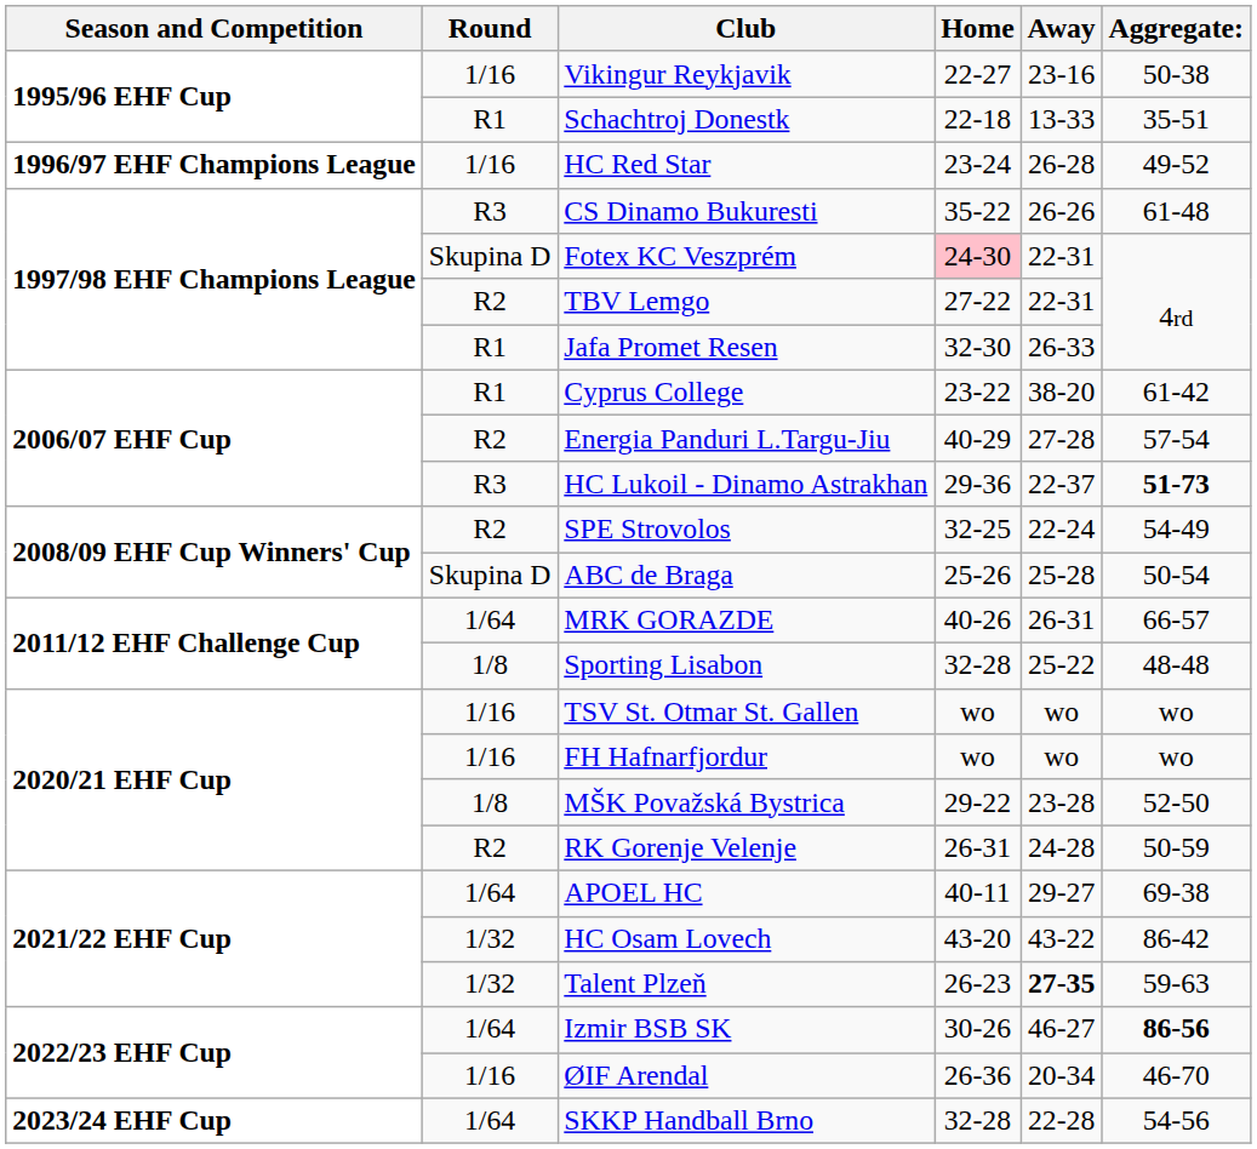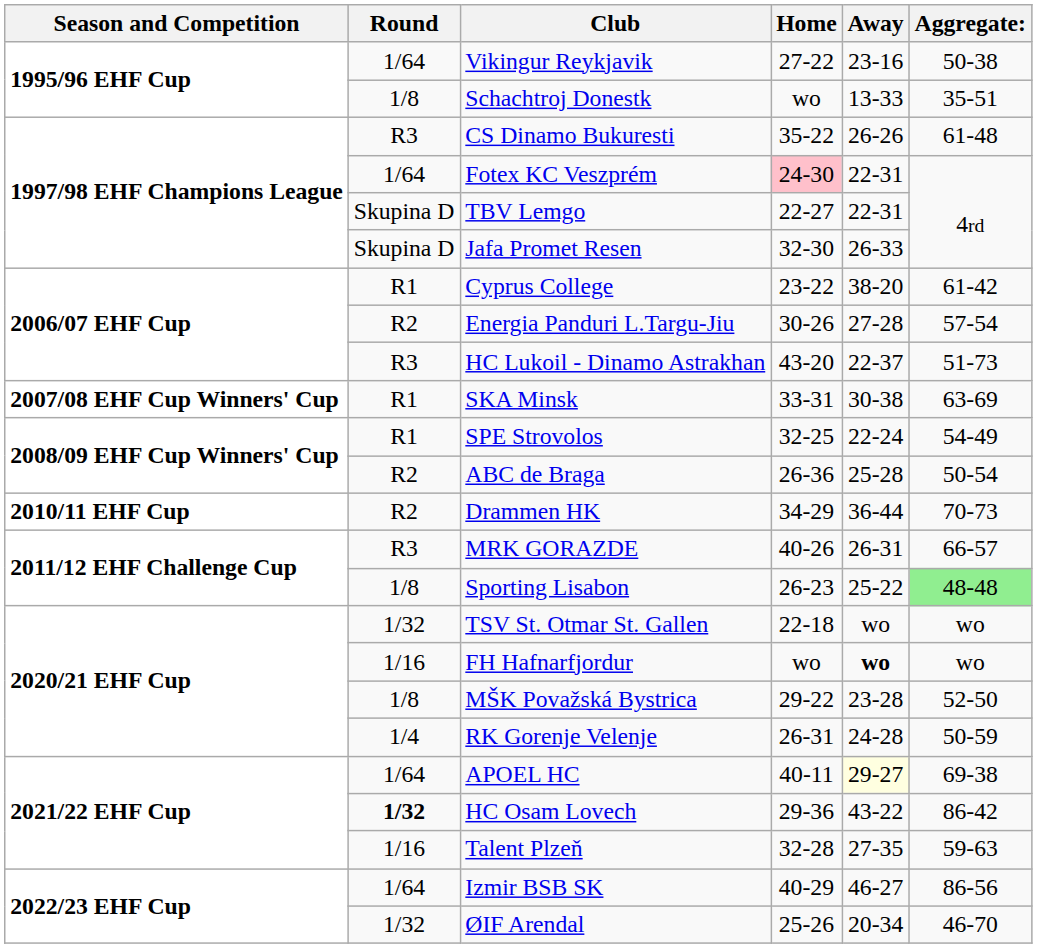Vikingur Reykjavik | Round: 1/16 -> 1/64
Vikingur Reykjavik | Home: 22-27 -> 27-22
Schachtroj Donestk | Round: R1 -> 1/8
Schachtroj Donestk | Home: 22-18 -> wo
- row: 1996/97 EHF Champions League | 1/16 | HC Red Star | 23-24 | 26-28 | 49-52
Fotex KC Veszprém | Round: Skupina D -> 1/64
TBV Lemgo | Round: R2 -> Skupina D
TBV Lemgo | Home: 27-22 -> 22-27
Jafa Promet Resen | Round: R1 -> Skupina D
Energia Panduri L.Targu-Jiu | Home: 40-29 -> 30-26
HC Lukoil - Dinamo Astrakhan | Home: 29-36 -> 43-20
HC Lukoil - Dinamo Astrakhan | Aggregate:: bold -> normal
+ row: 2007/08 EHF Cup Winners' Cup | R1 | SKA Minsk | 33-31 | 30-38 | 63-69
SPE Strovolos | Round: R2 -> R1
ABC de Braga | Round: Skupina D -> R2
ABC de Braga | Home: 25-26 -> 26-36
+ row: 2010/11 EHF Cup | R2 | Drammen HK | 34-29 | 36-44 | 70-73
MRK GORAZDE | Round: 1/64 -> R3
Sporting Lisabon | Home: 32-28 -> 26-23
Sporting Lisabon | Aggregate:: no background -> lightgreen background
TSV St. Otmar St. Gallen | Round: 1/16 -> 1/32
TSV St. Otmar St. Gallen | Home: wo -> 22-18
FH Hafnarfjordur | Away: normal -> bold
RK Gorenje Velenje | Round: R2 -> 1/4
APOEL HC | Away: no background -> lightyellow background
HC Osam Lovech | Round: normal -> bold
HC Osam Lovech | Home: 43-20 -> 29-36
Talent Plzeň | Round: 1/32 -> 1/16
Talent Plzeň | Home: 26-23 -> 32-28
Talent Plzeň | Away: bold -> normal
Izmir BSB SK | Home: 30-26 -> 40-29
Izmir BSB SK | Aggregate:: bold -> normal
ØIF Arendal | Round: 1/16 -> 1/32
ØIF Arendal | Home: 26-36 -> 25-26
- row: 2023/24 EHF Cup | 1/64 | SKKP Handball Brno | 32-28 | 22-28 | 54-56
